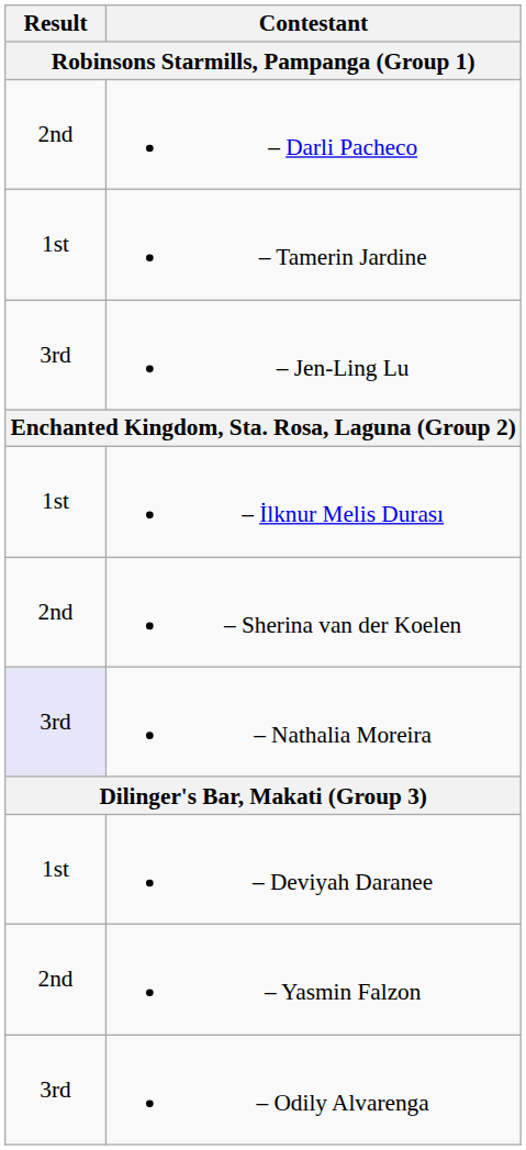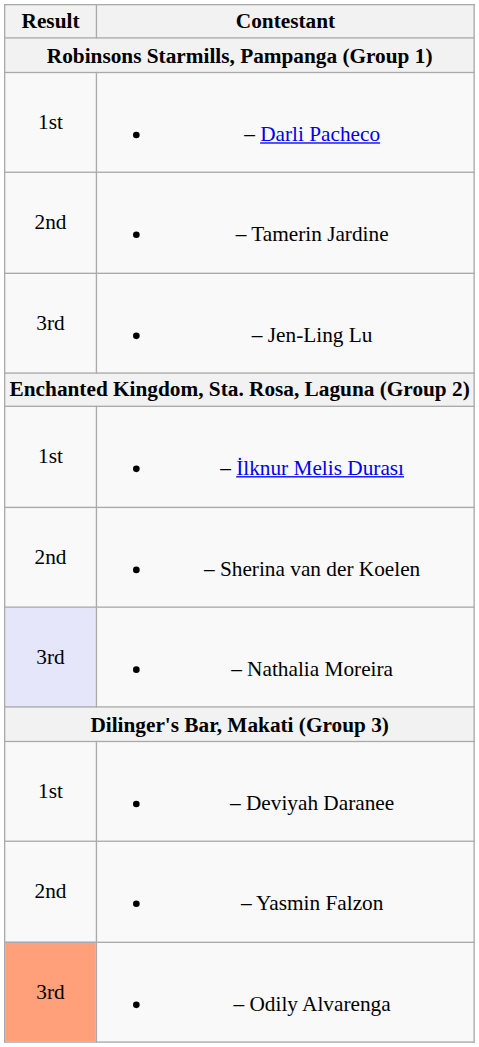– Darli Pacheco | Result: 2nd -> 1st
– Tamerin Jardine | Result: 1st -> 2nd
– Odily Alvarenga | Result: no background -> lightsalmon background
